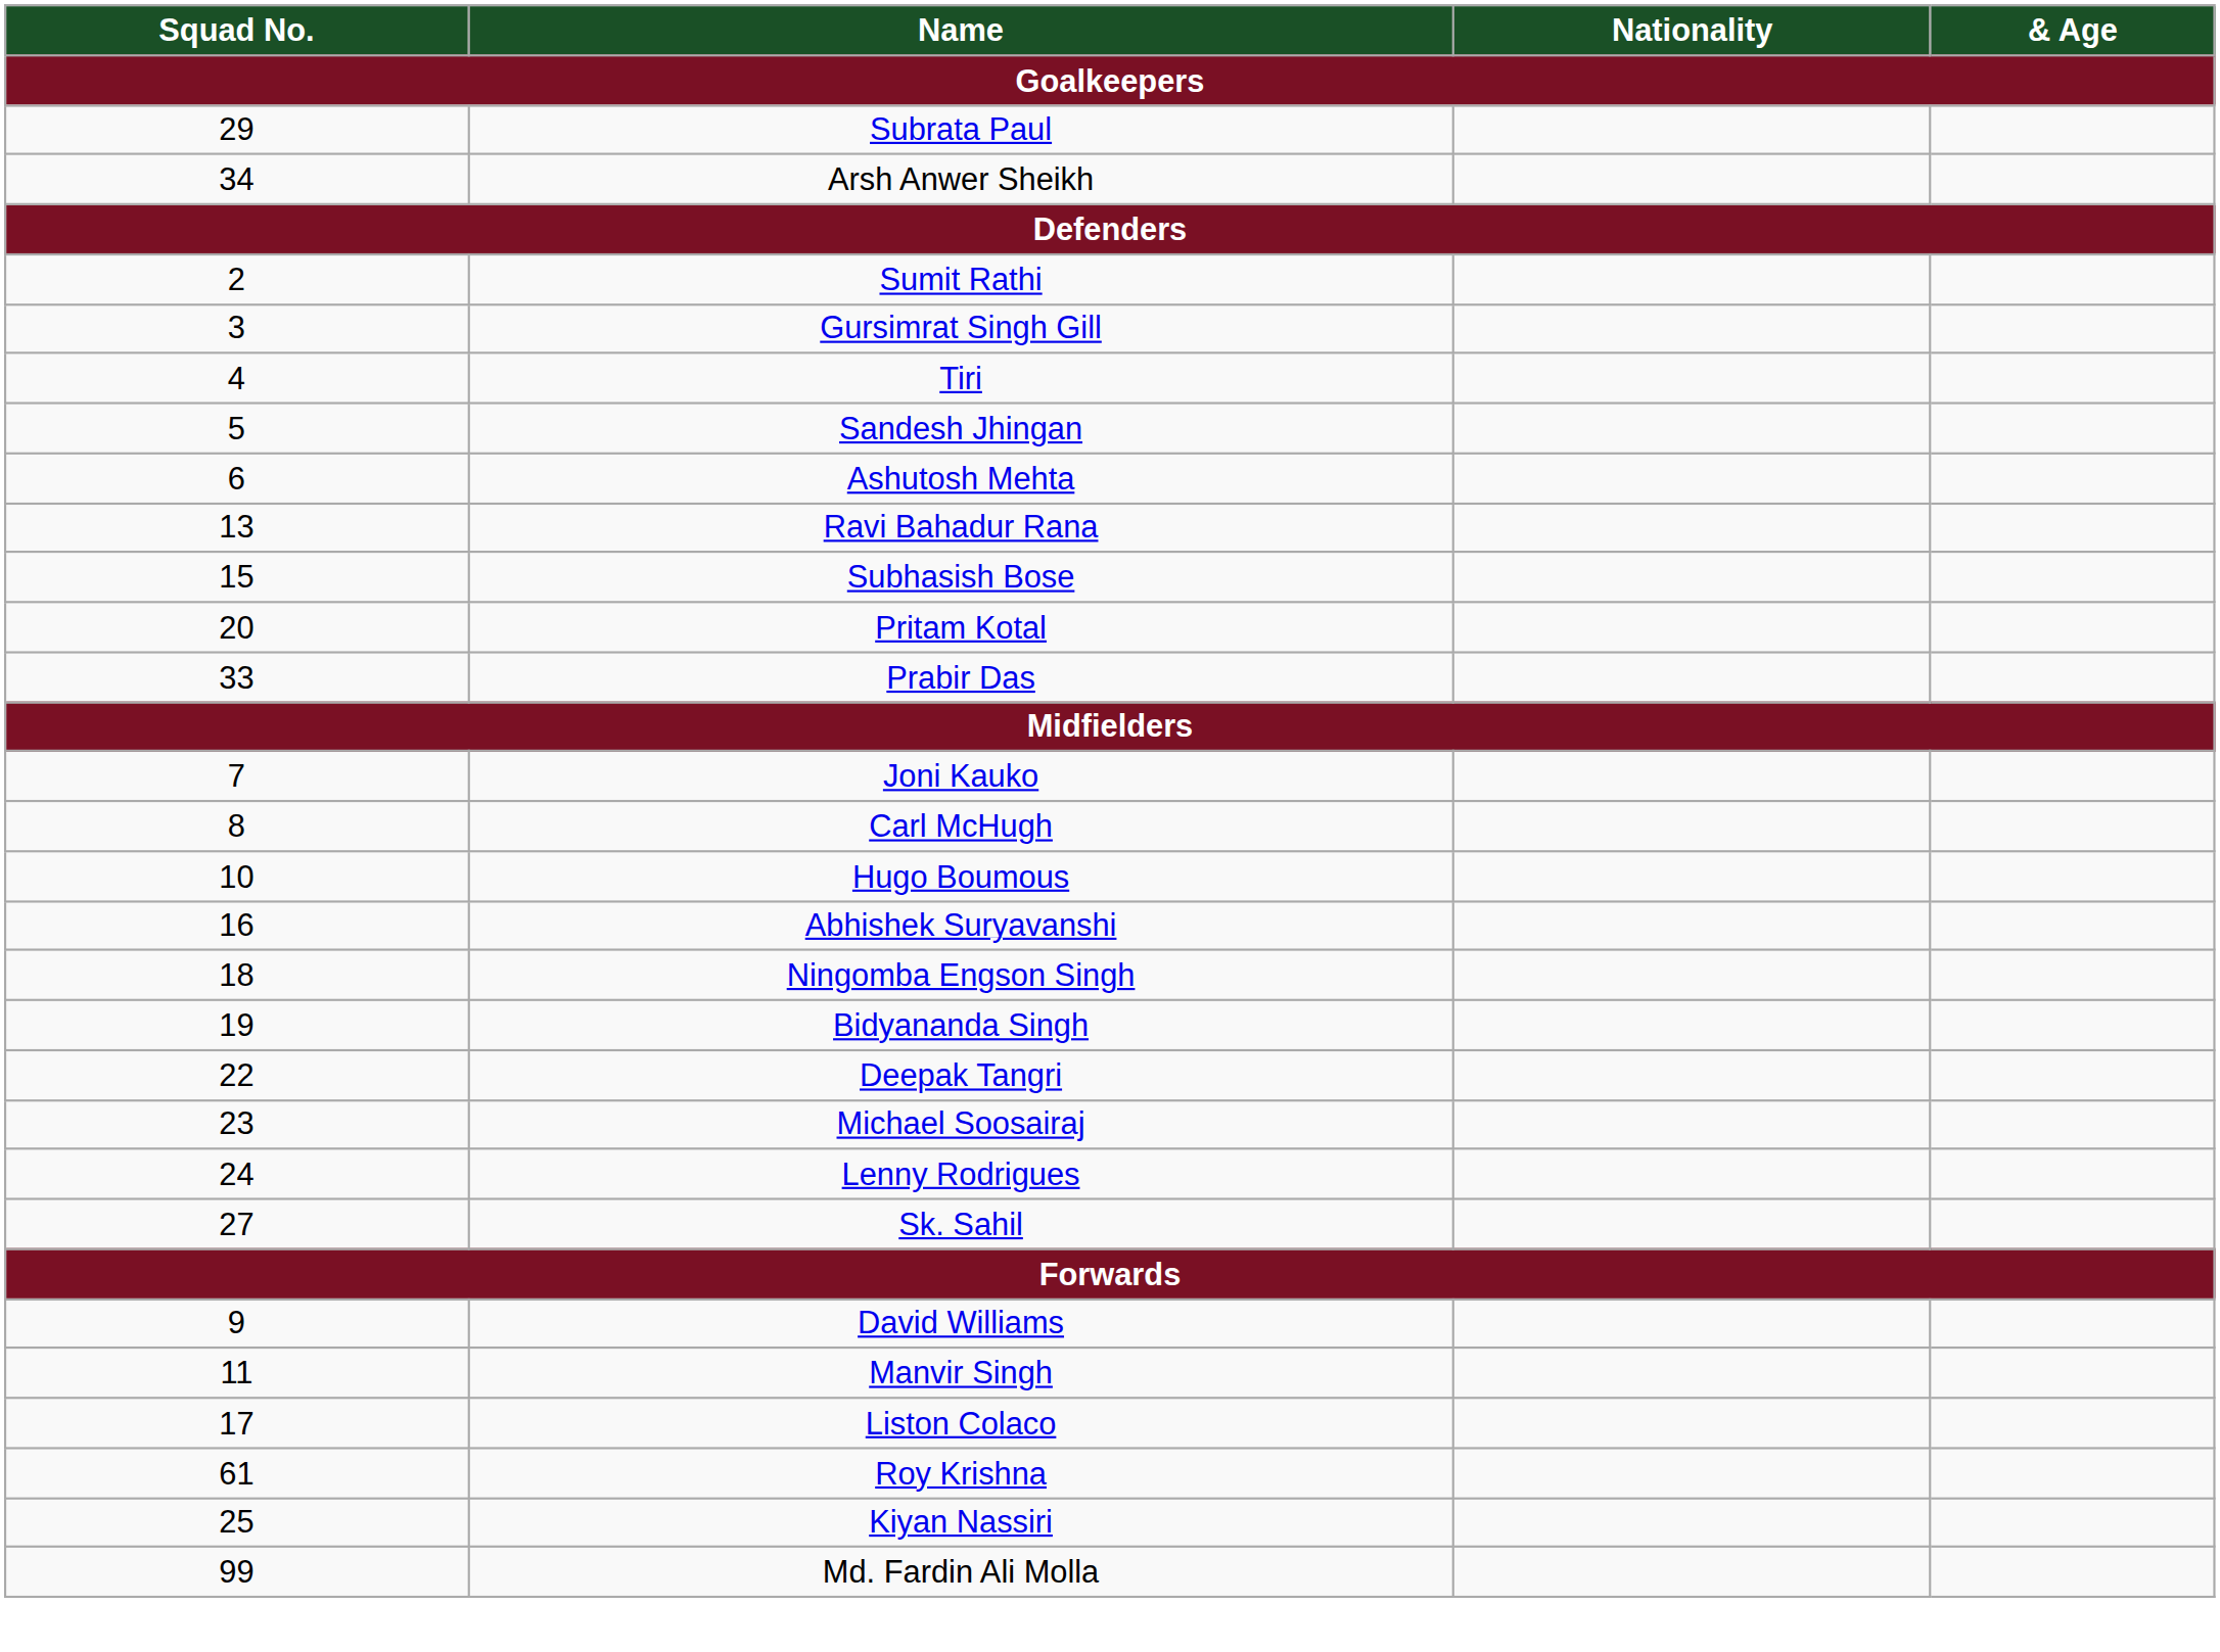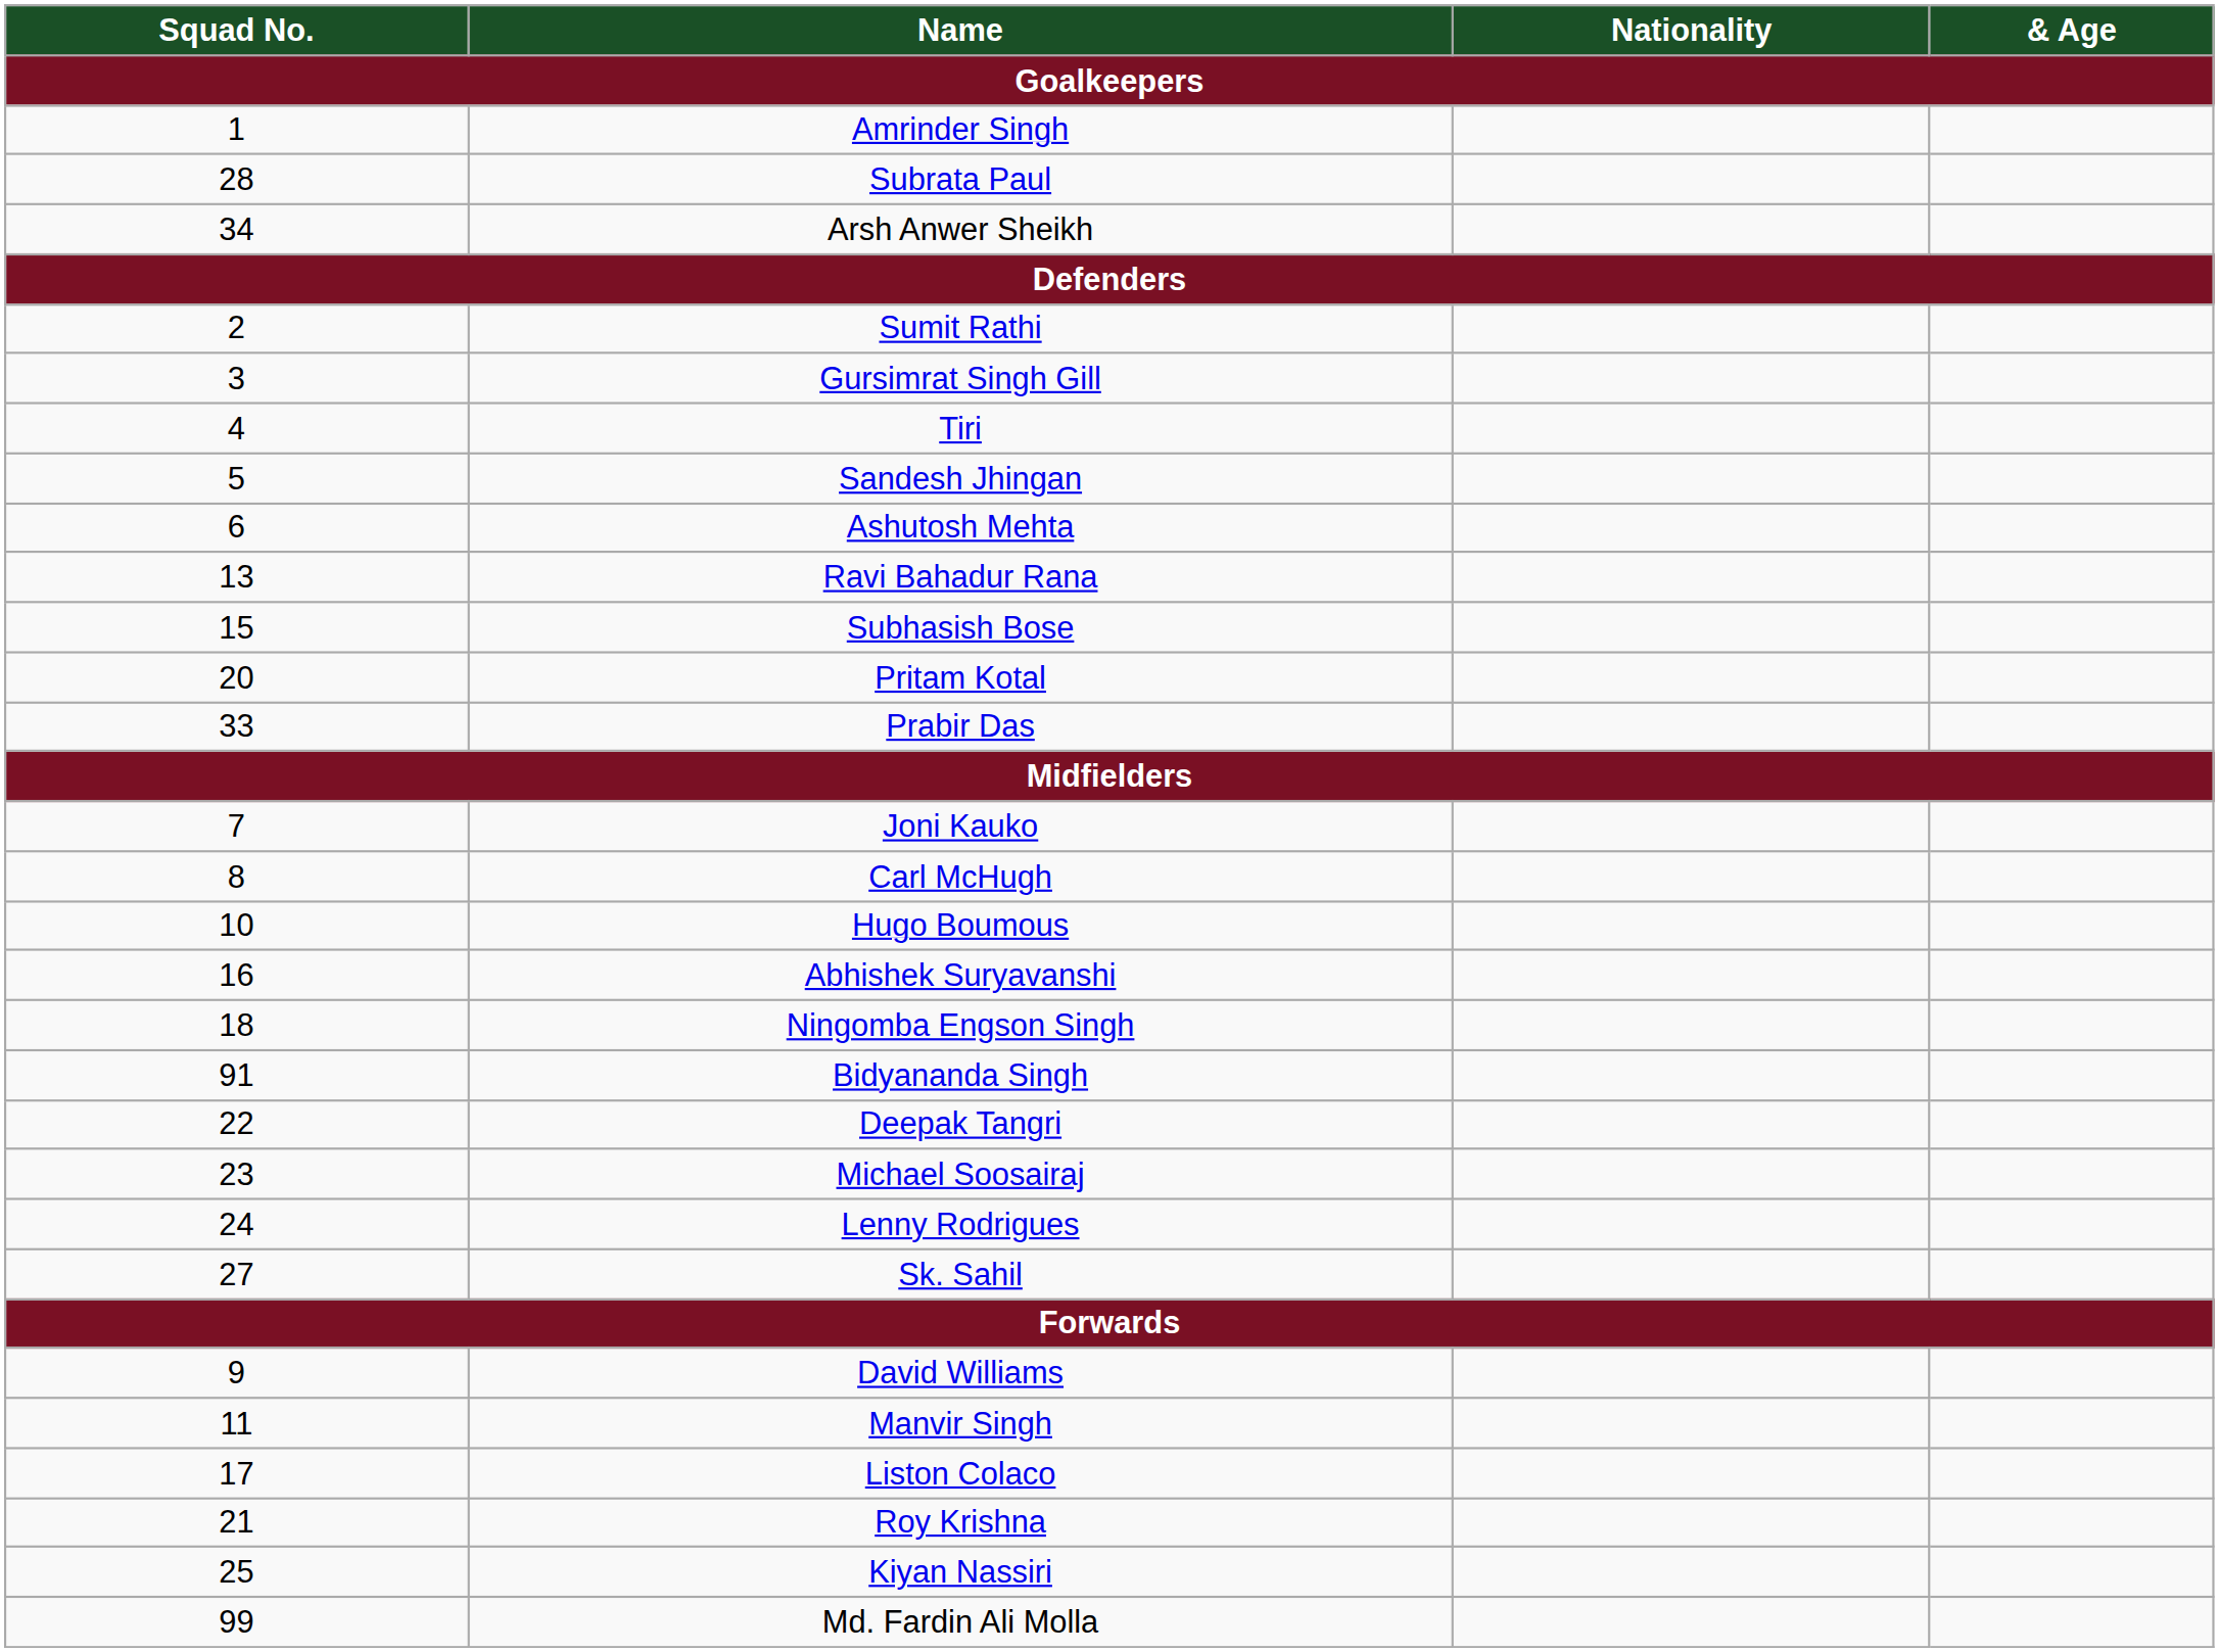+ row: 1 | Amrinder Singh
Subrata Paul | Squad No.: 29 -> 28
Bidyananda Singh | Squad No.: 19 -> 91
Roy Krishna | Squad No.: 61 -> 21
